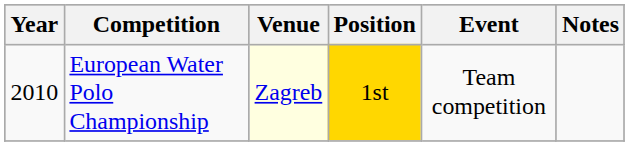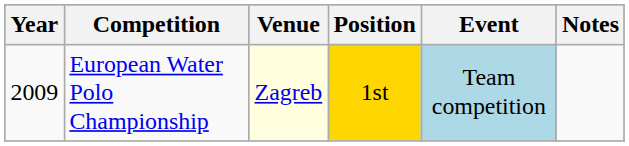European Water Polo Championship | Year: 2010 -> 2009
European Water Polo Championship | Event: no background -> lightblue background
